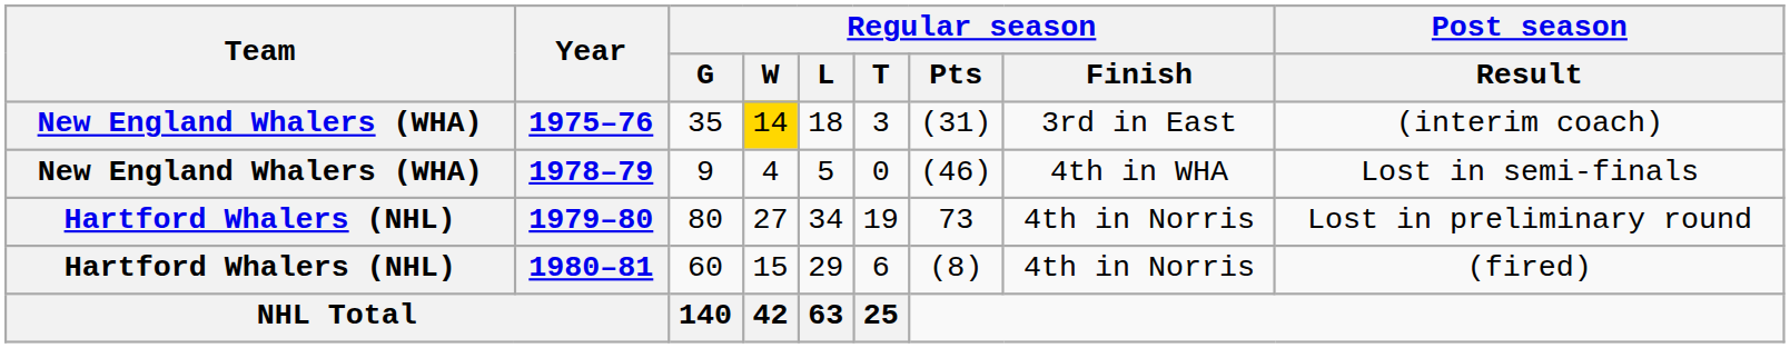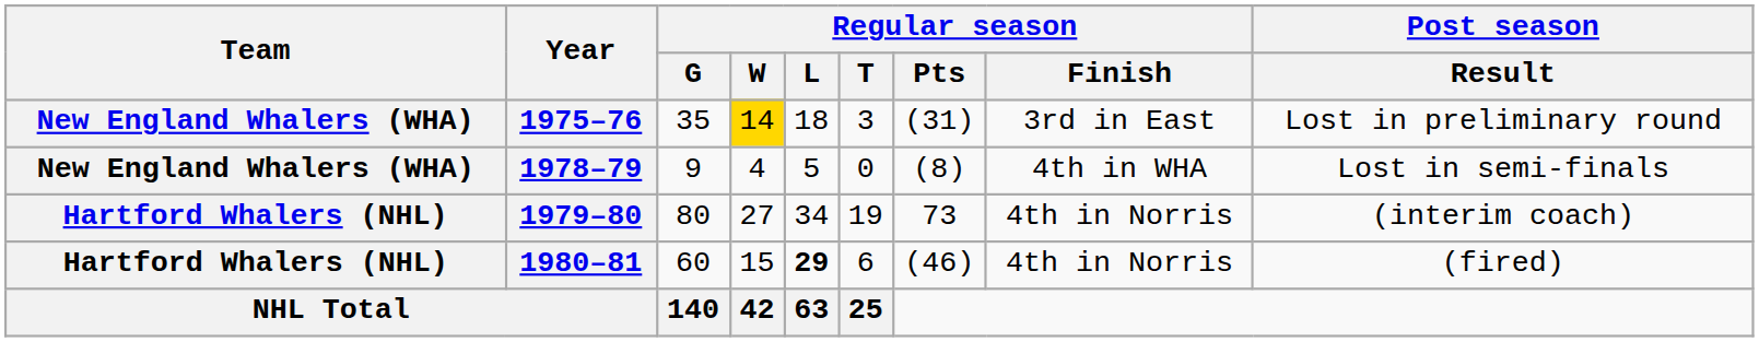1975–76 | Post season / Result: (interim coach) -> Lost in preliminary round
1978–79 | Regular season / Pts: (46) -> (8)
1979–80 | Post season / Result: Lost in preliminary round -> (interim coach)
1980–81 | Regular season / L: normal -> bold
1980–81 | Regular season / Pts: (8) -> (46)
